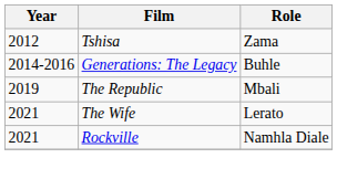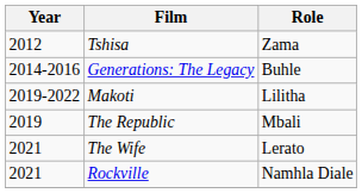+ row: 2019-2022 | Makoti | Lilitha
